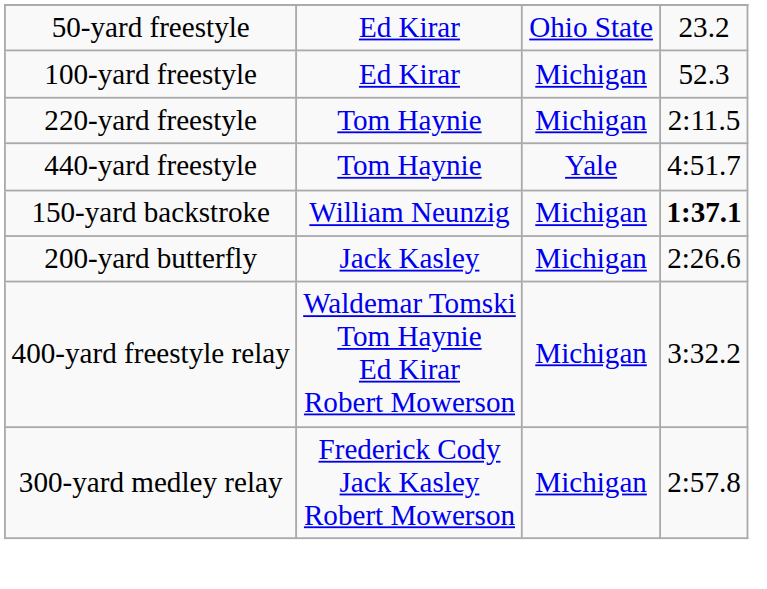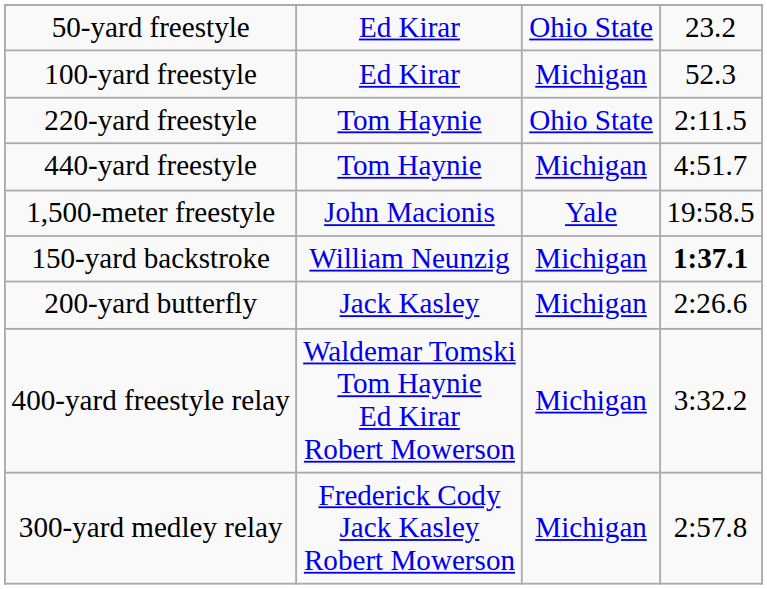220-yard freestyle | column 3: Michigan -> Ohio State
440-yard freestyle | column 3: Yale -> Michigan
+ row: 1,500-meter freestyle | John Macionis | Yale | 19:58.5
